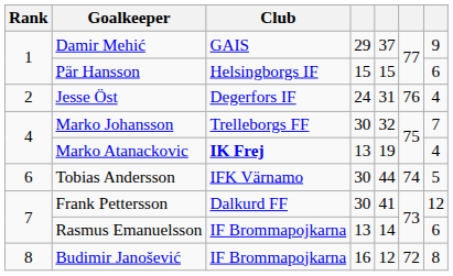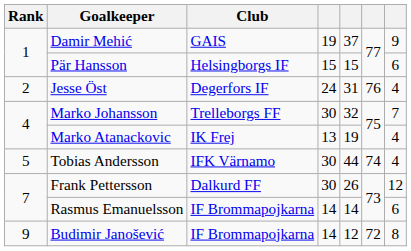Damir Mehić | column 4: 29 -> 19
Marko Atanackovic | Club: bold -> normal
Tobias Andersson | Rank: 6 -> 5
Tobias Andersson | column 7: 5 -> 4
Frank Pettersson | column 5: 41 -> 26
Rasmus Emanuelsson | column 4: 13 -> 14
Budimir Janošević | Rank: 8 -> 9
Budimir Janošević | column 4: 16 -> 14
